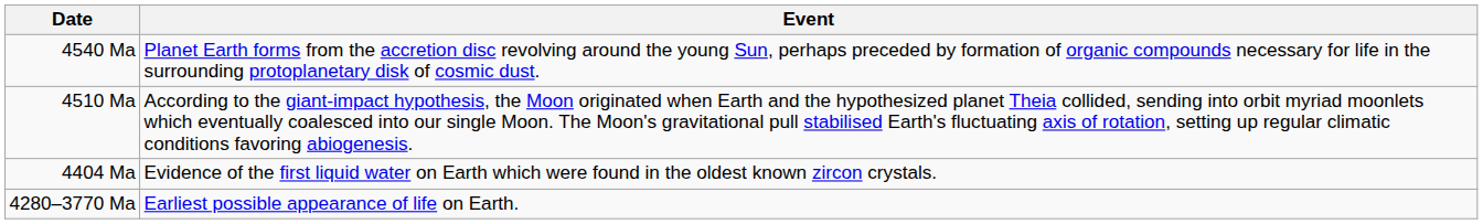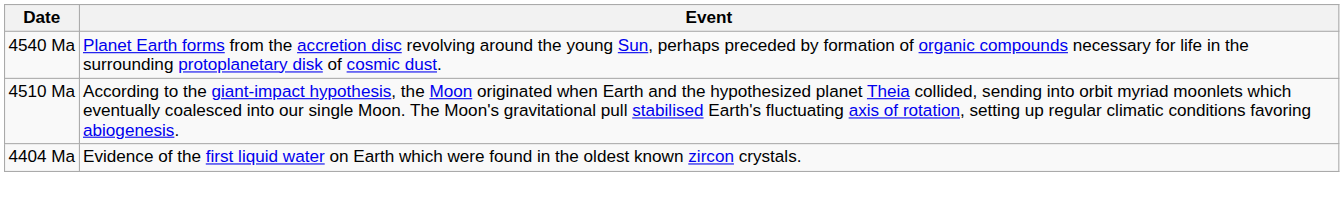- row: 4280–3770 Ma | Earliest possible appearance of life on Earth.
